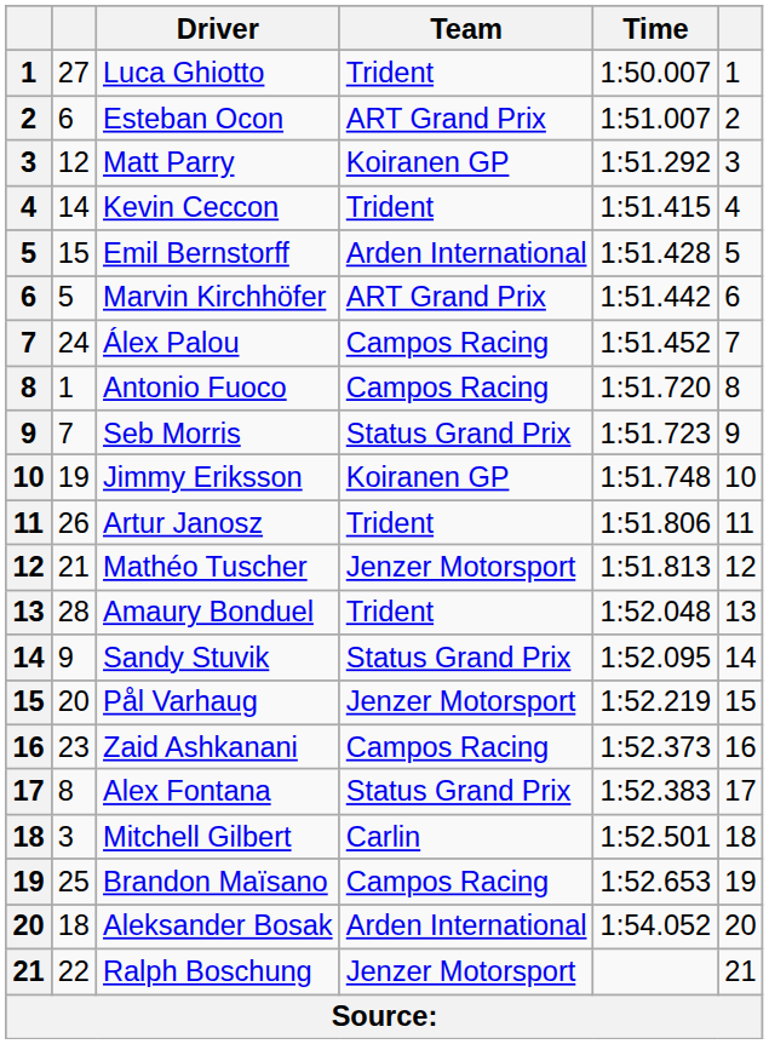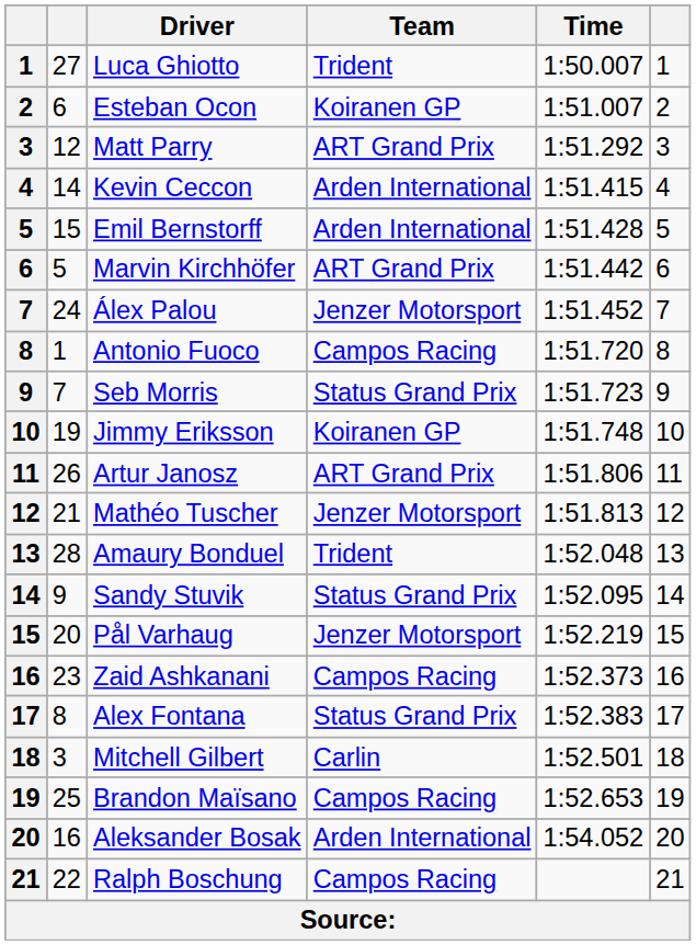Esteban Ocon | Team: ART Grand Prix -> Koiranen GP
Matt Parry | Team: Koiranen GP -> ART Grand Prix
Kevin Ceccon | Team: Trident -> Arden International
Álex Palou | Team: Campos Racing -> Jenzer Motorsport
Artur Janosz | Team: Trident -> ART Grand Prix
Aleksander Bosak | column 2: 18 -> 16
Ralph Boschung | Team: Jenzer Motorsport -> Campos Racing
